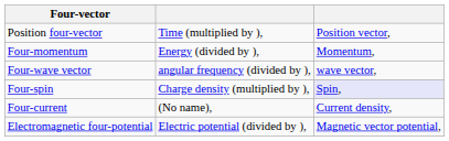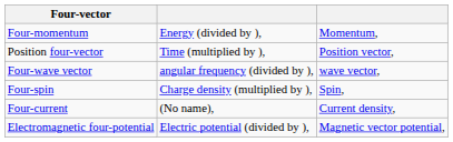rows swapped: Position four-vector <-> Four-momentum
Four-spin | column 3: lavender background -> no background
